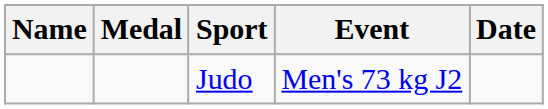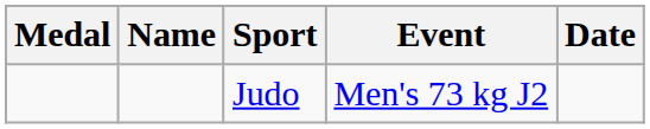columns swapped: Medal <-> Name
